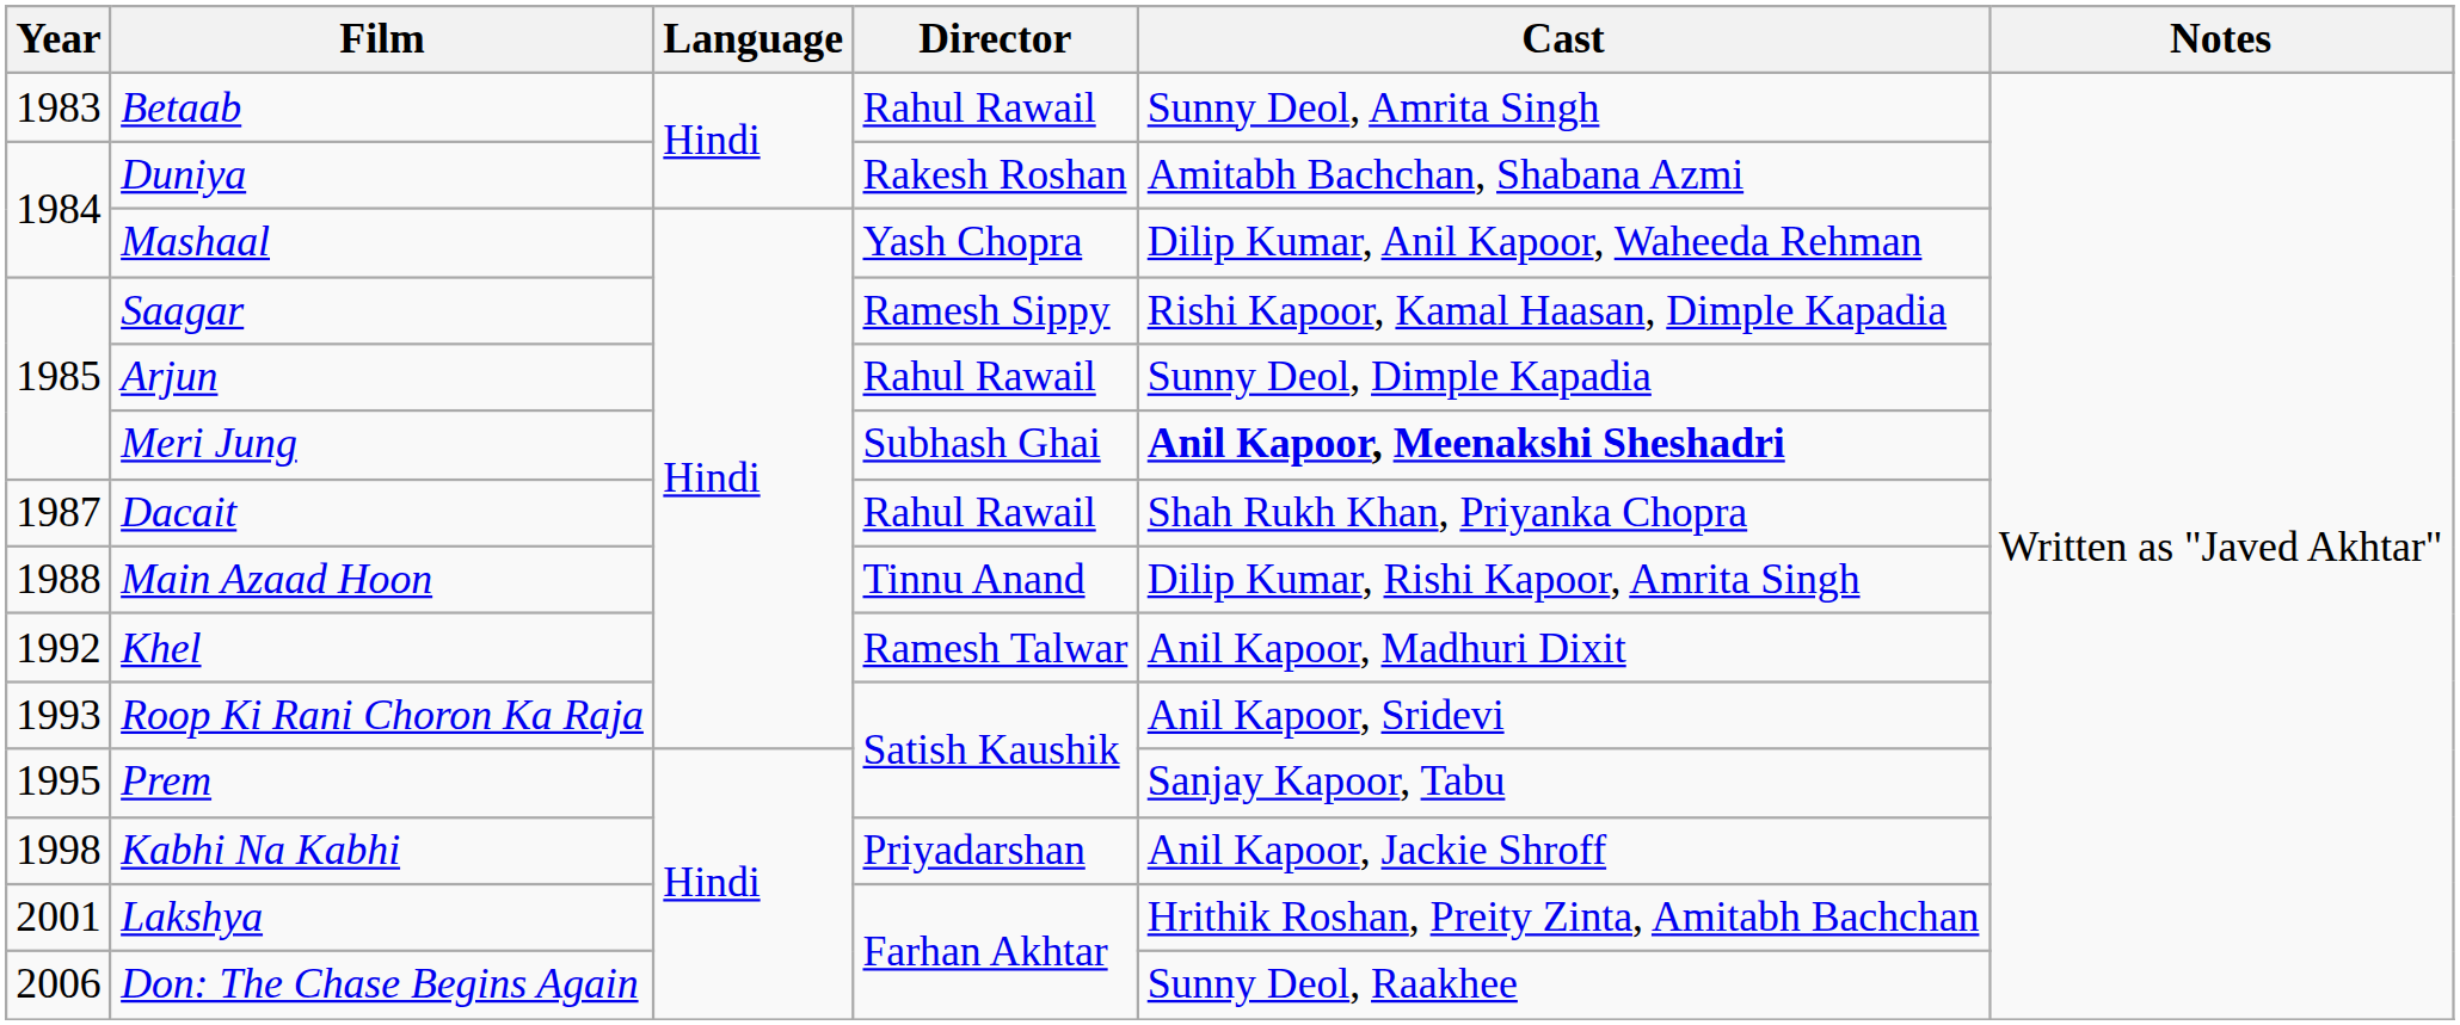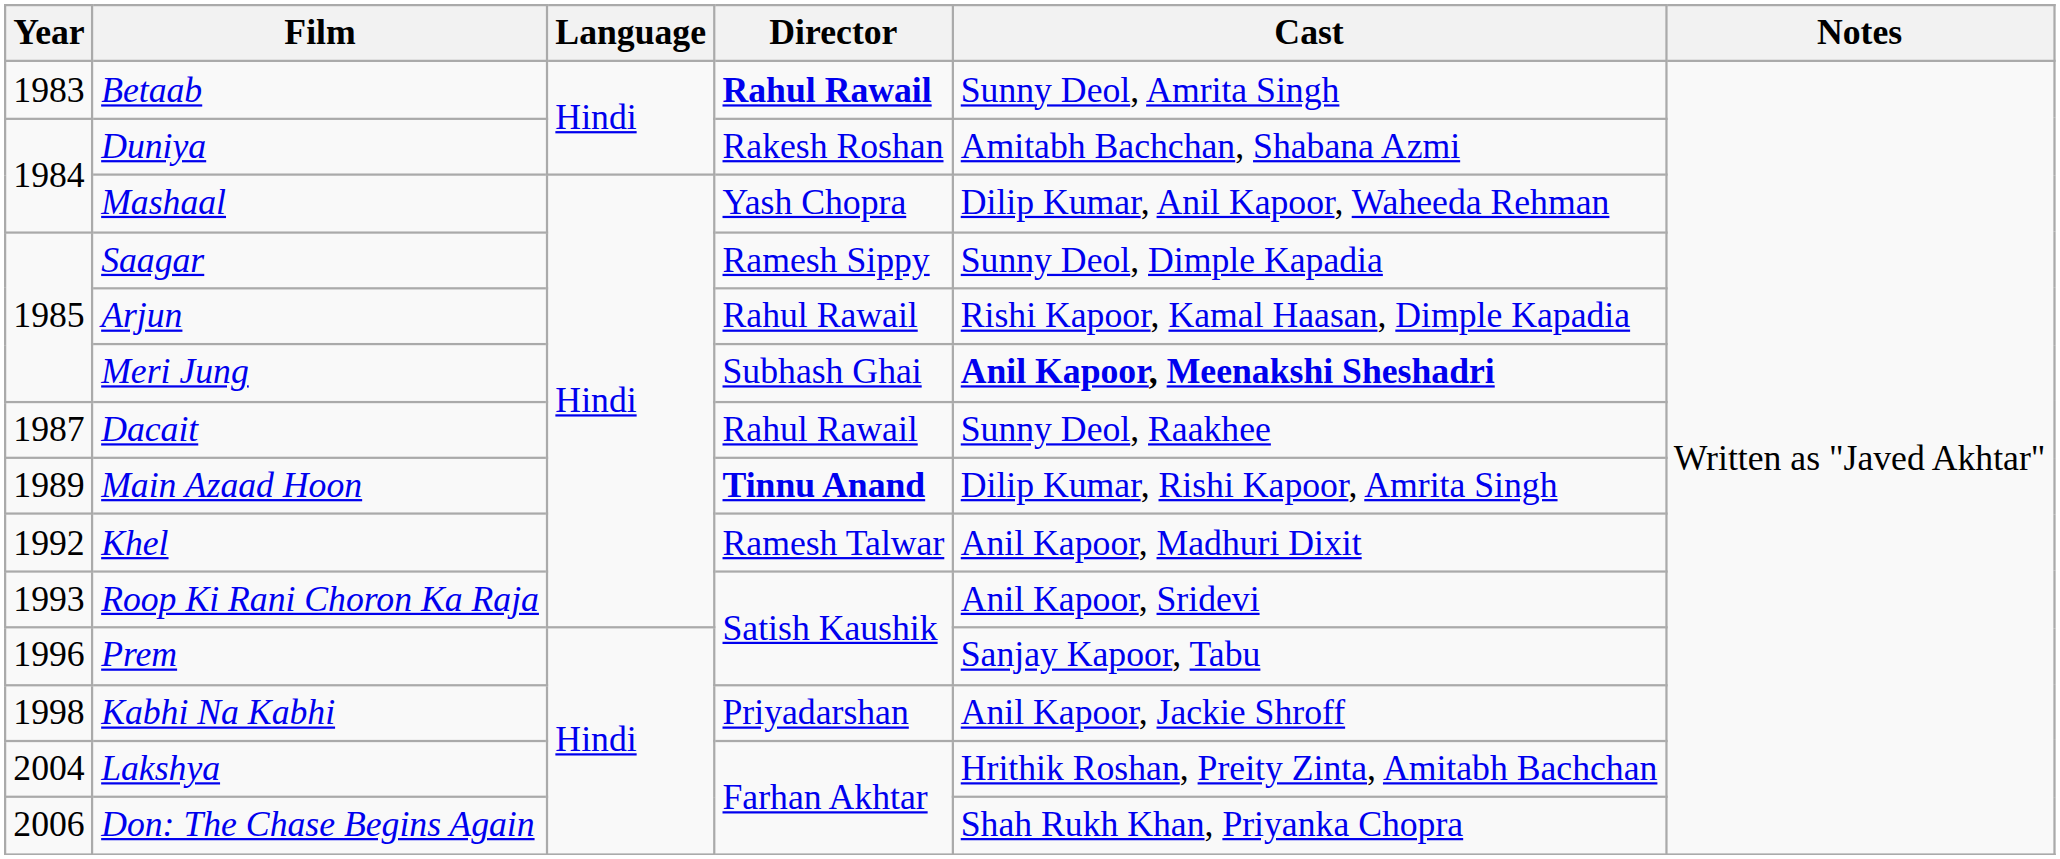Betaab | Director: normal -> bold
Saagar | Cast: Rishi Kapoor, Kamal Haasan, Dimple Kapadia -> Sunny Deol, Dimple Kapadia
Arjun | Cast: Sunny Deol, Dimple Kapadia -> Rishi Kapoor, Kamal Haasan, Dimple Kapadia
Dacait | Cast: Shah Rukh Khan, Priyanka Chopra -> Sunny Deol, Raakhee
Main Azaad Hoon | Year: 1988 -> 1989
Main Azaad Hoon | Director: normal -> bold
Prem | Year: 1995 -> 1996
Lakshya | Year: 2001 -> 2004
Don: The Chase Begins Again | Cast: Sunny Deol, Raakhee -> Shah Rukh Khan, Priyanka Chopra
